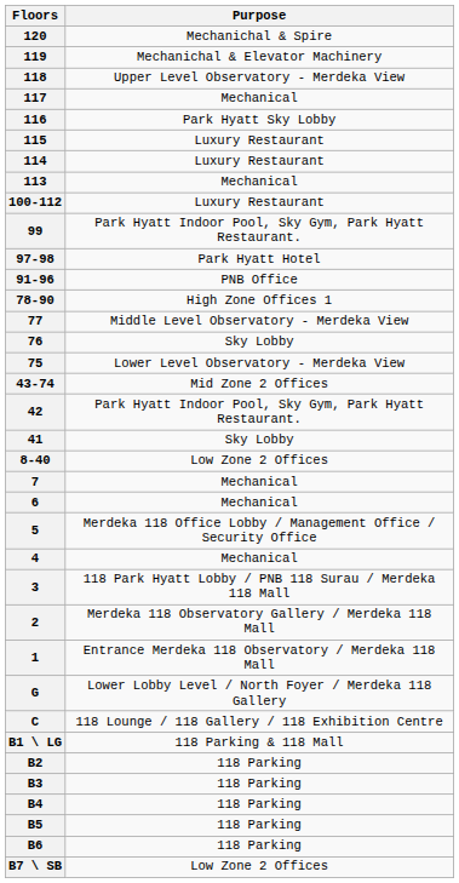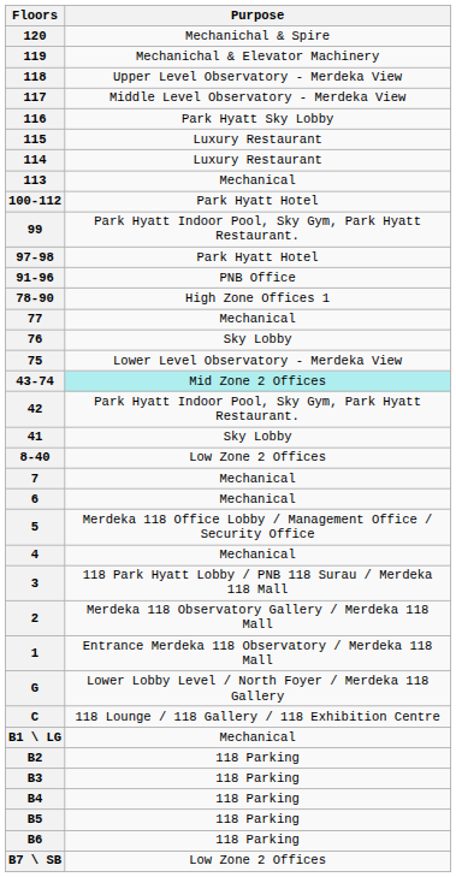117 | Purpose: Mechanical -> Middle Level Observatory - Merdeka View
100-112 | Purpose: Luxury Restaurant -> Park Hyatt Hotel
77 | Purpose: Middle Level Observatory - Merdeka View -> Mechanical
43-74 | Purpose: no background -> paleturquoise background
B1 \ LG | Purpose: 118 Parking & 118 Mall -> Mechanical
